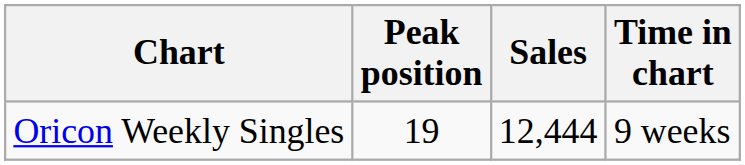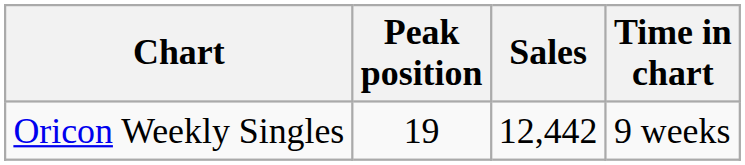Oricon Weekly Singles | Sales: 12,444 -> 12,442
